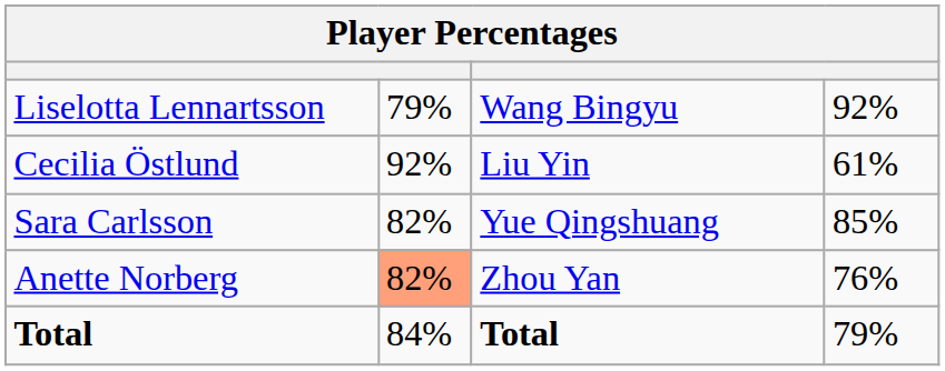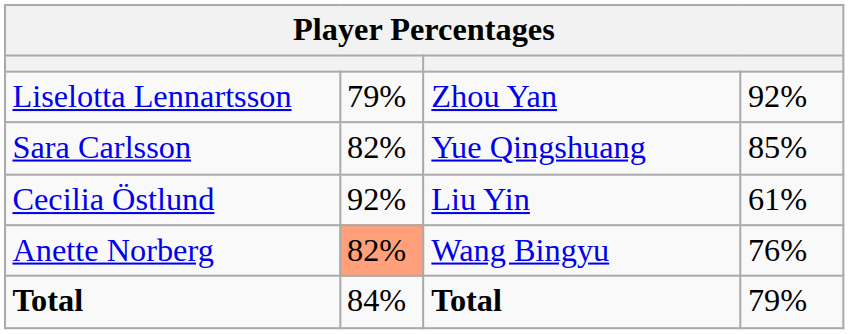Liselotta Lennartsson | column 3: Wang Bingyu -> Zhou Yan
rows swapped: Sara Carlsson <-> Cecilia Östlund
Anette Norberg | column 3: Zhou Yan -> Wang Bingyu
